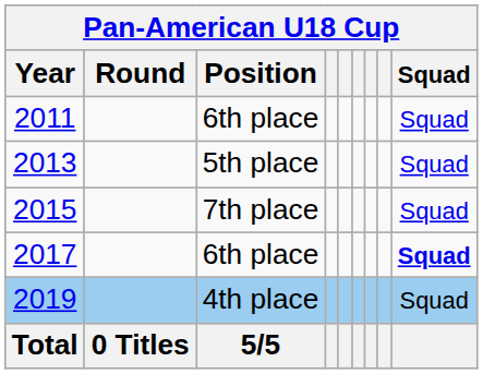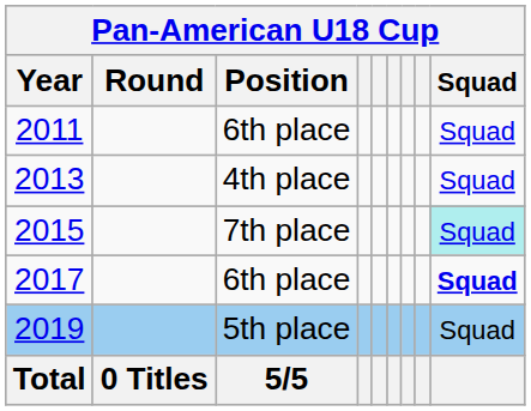2013 | Position: 5th place -> 4th place
2015 | Squad: no background -> paleturquoise background
2019 | Position: 4th place -> 5th place
